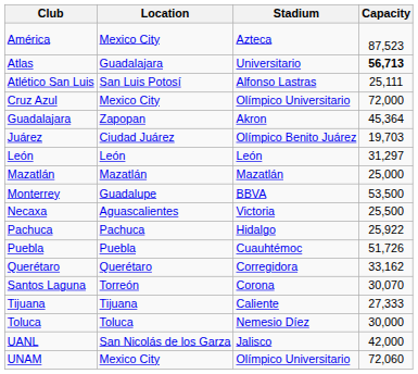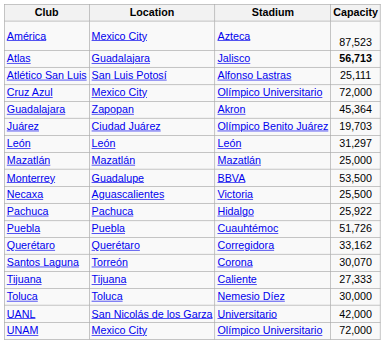Atlas | Stadium: Universitario -> Jalisco
UANL | Stadium: Jalisco -> Universitario
UNAM | Capacity: 72,060 -> 72,000
